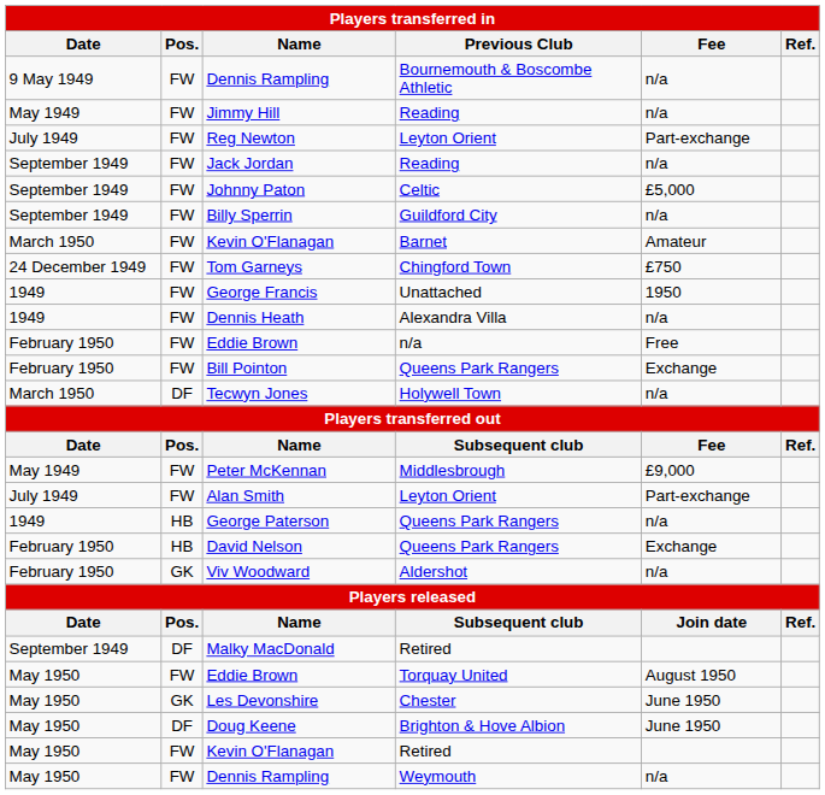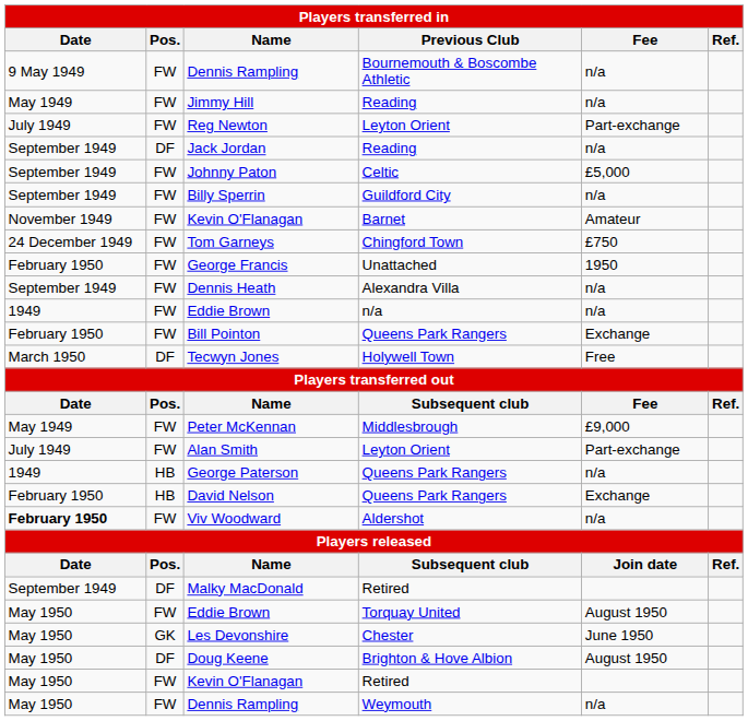Jack Jordan | Pos.: FW -> DF
Kevin O'Flanagan / Barnet | Date: March 1950 -> November 1949
George Francis | Date: 1949 -> February 1950
Dennis Heath | Date: 1949 -> September 1949
Eddie Brown / n/a | Date: February 1950 -> 1949
Eddie Brown / n/a | Fee: Free -> n/a
Tecwyn Jones | Fee: n/a -> Free
Viv Woodward | Date: normal -> bold
Viv Woodward | Pos.: GK -> FW
Doug Keene | Fee: June 1950 -> August 1950
